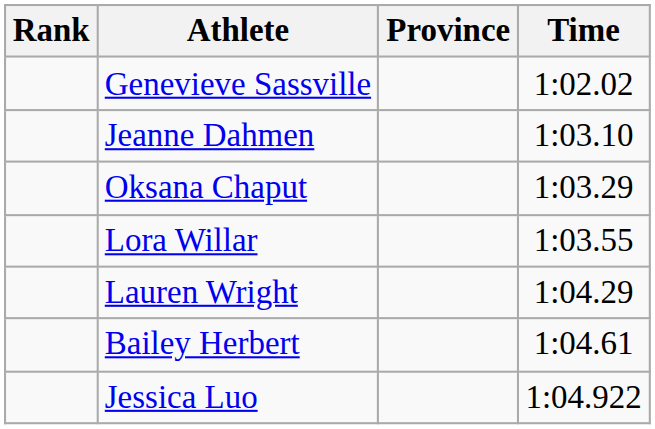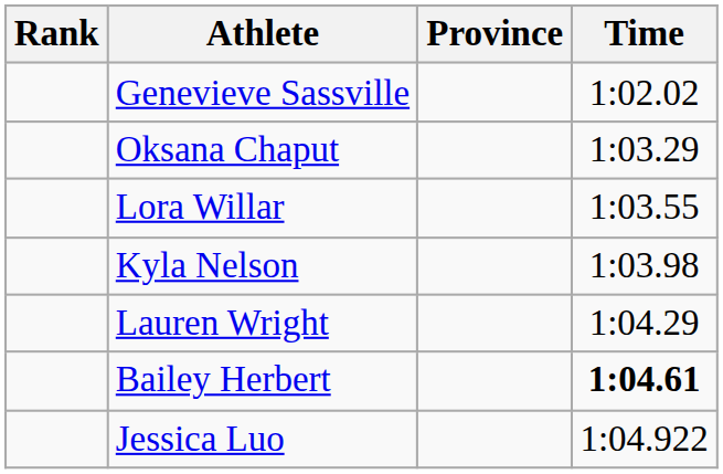- row: Jeanne Dahmen | 1:03.10
+ row: Kyla Nelson | 1:03.98
Bailey Herbert | Time: normal -> bold
